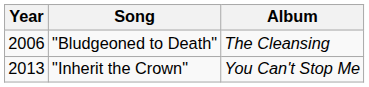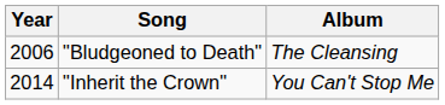"Inherit the Crown" | Year: 2013 -> 2014
